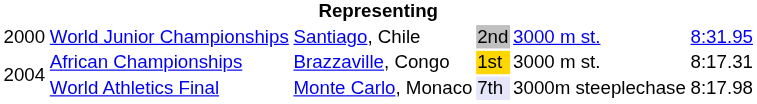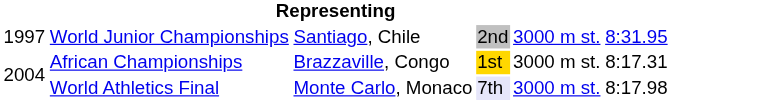World Junior Championships | column 1: 2000 -> 1997
World Athletics Final | column 5: 3000m steeplechase -> 3000 m st.
